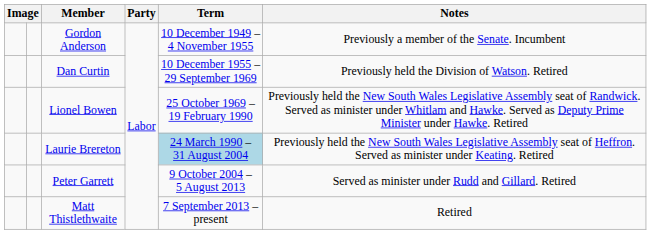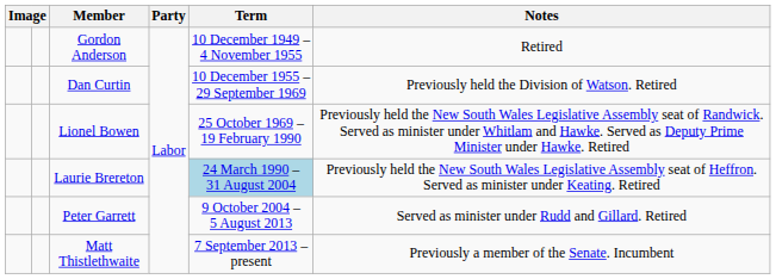Gordon Anderson | Notes: Previously a member of the Senate. Incumbent -> Retired
Matt Thistlethwaite | Notes: Retired -> Previously a member of the Senate. Incumbent
